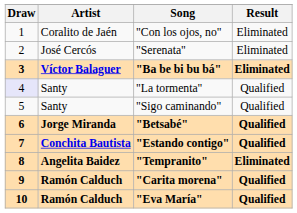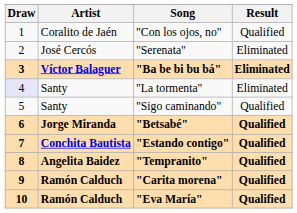"Con los ojos, no" | Result: Eliminated -> Qualified
"La tormenta" | Result: Qualified -> Eliminated
"Tempranito" | Result: Eliminated -> Qualified
